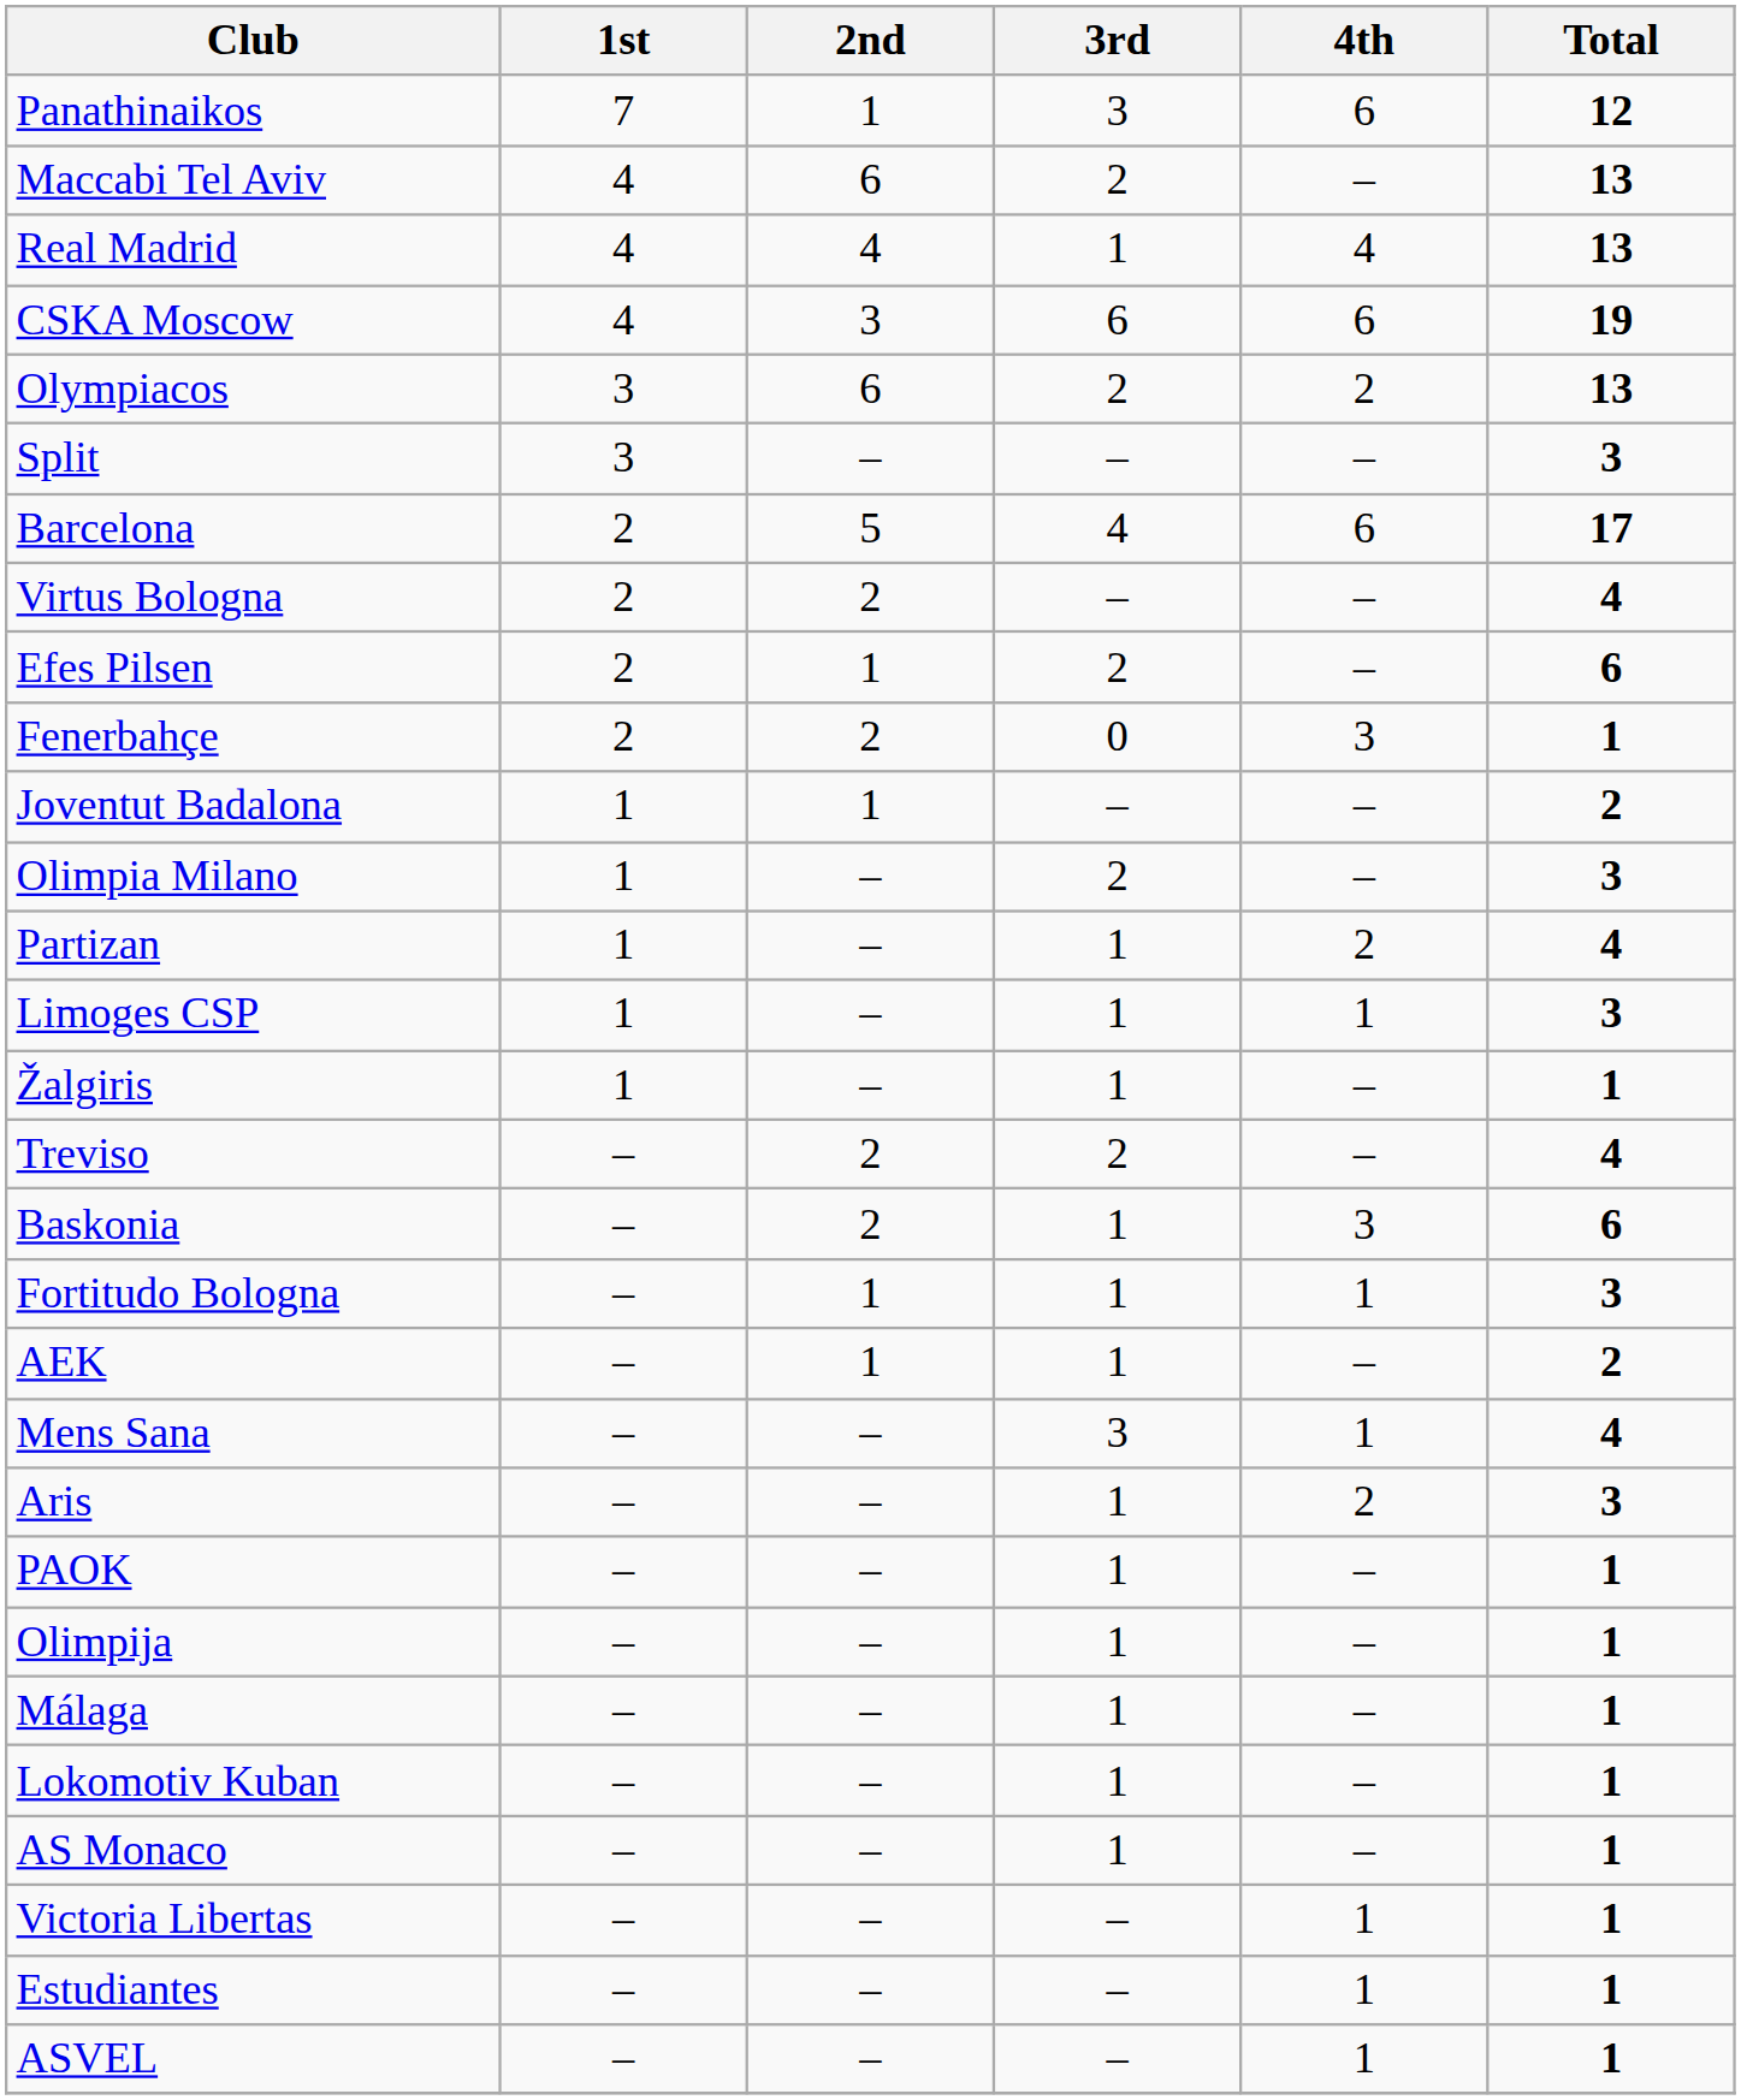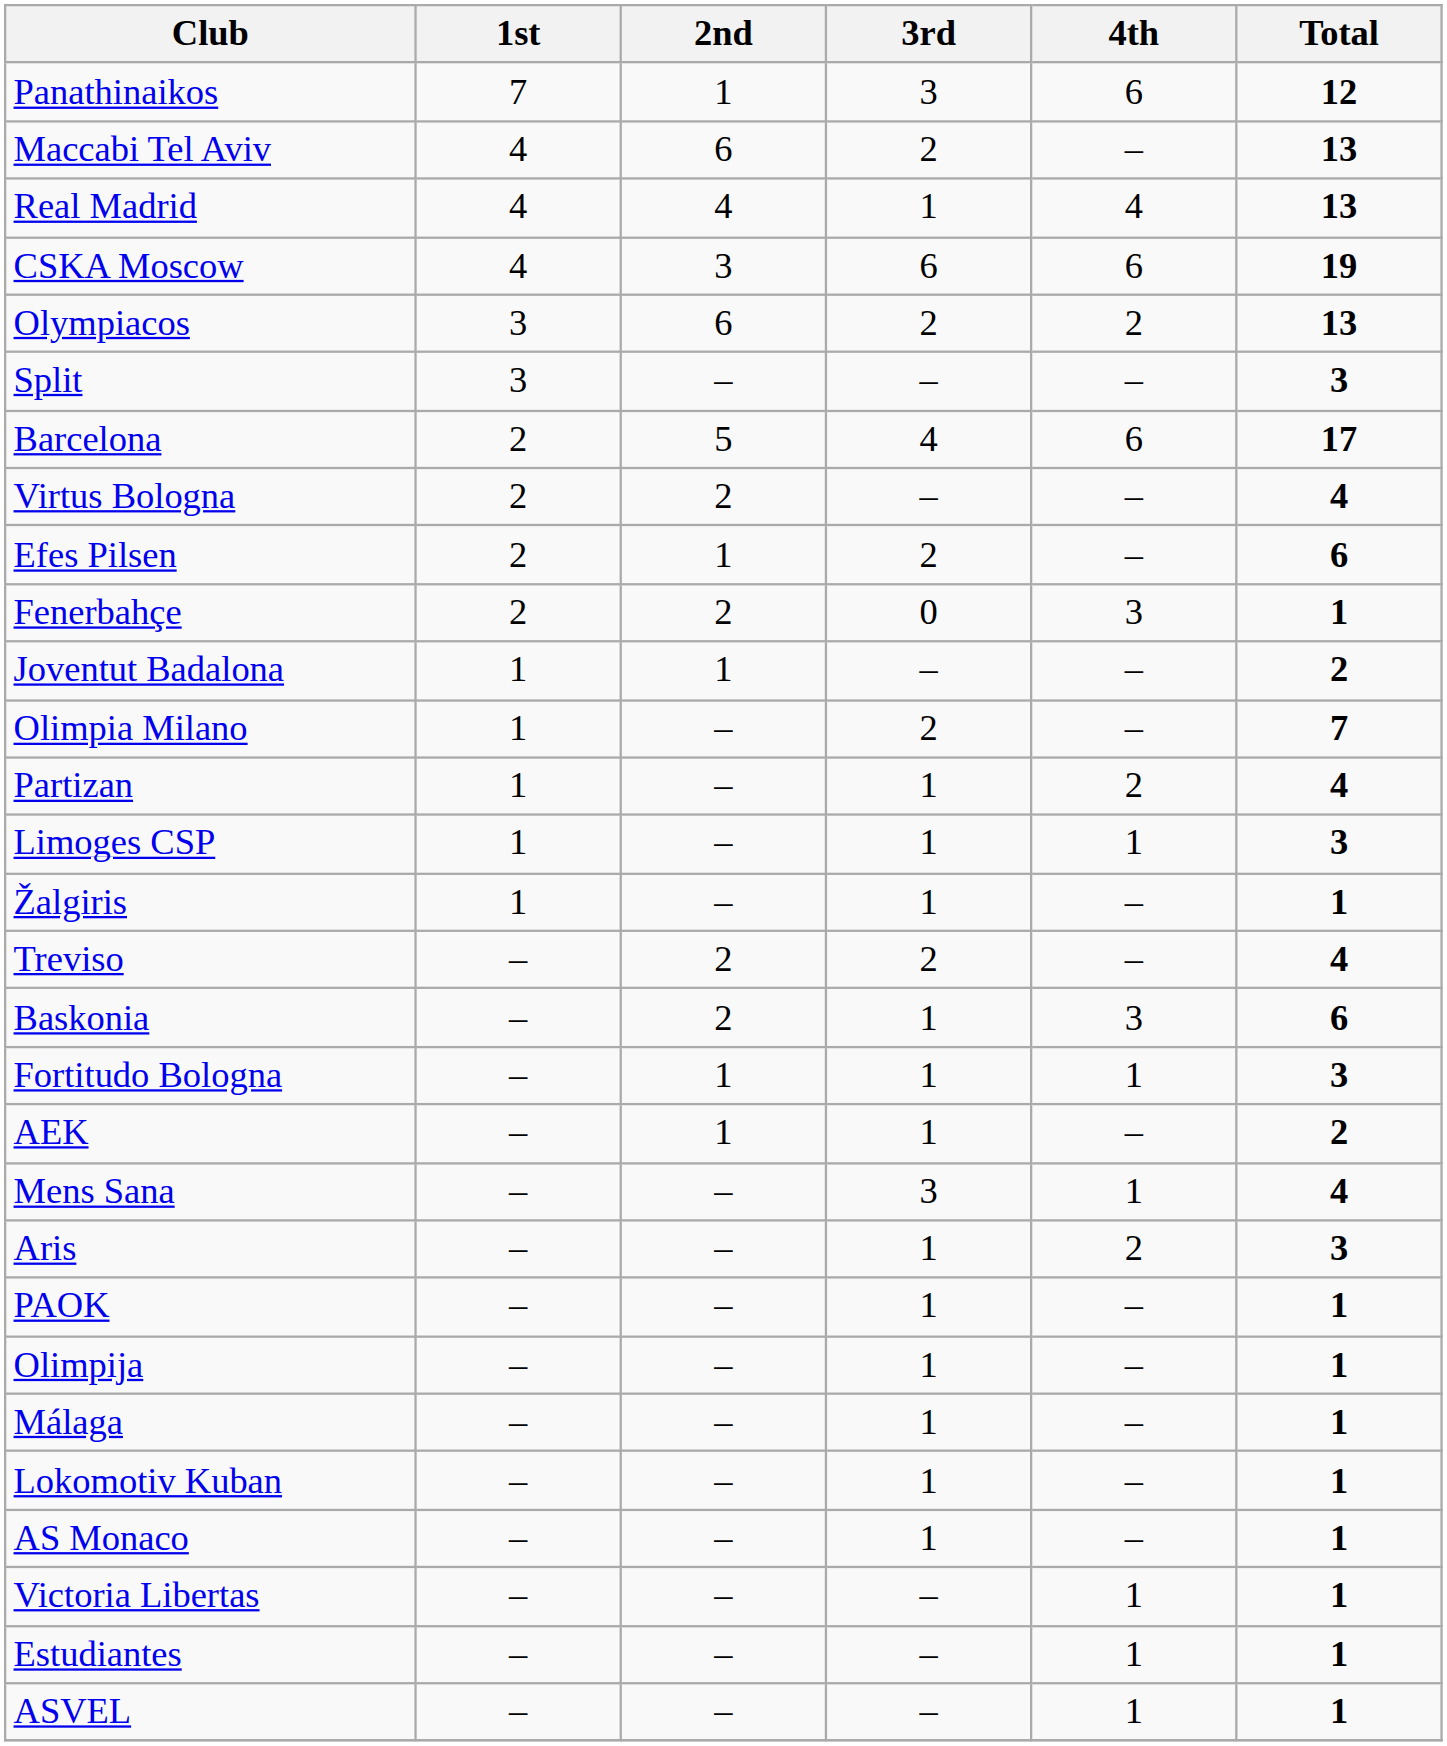Olimpia Milano | Total: 3 -> 7
